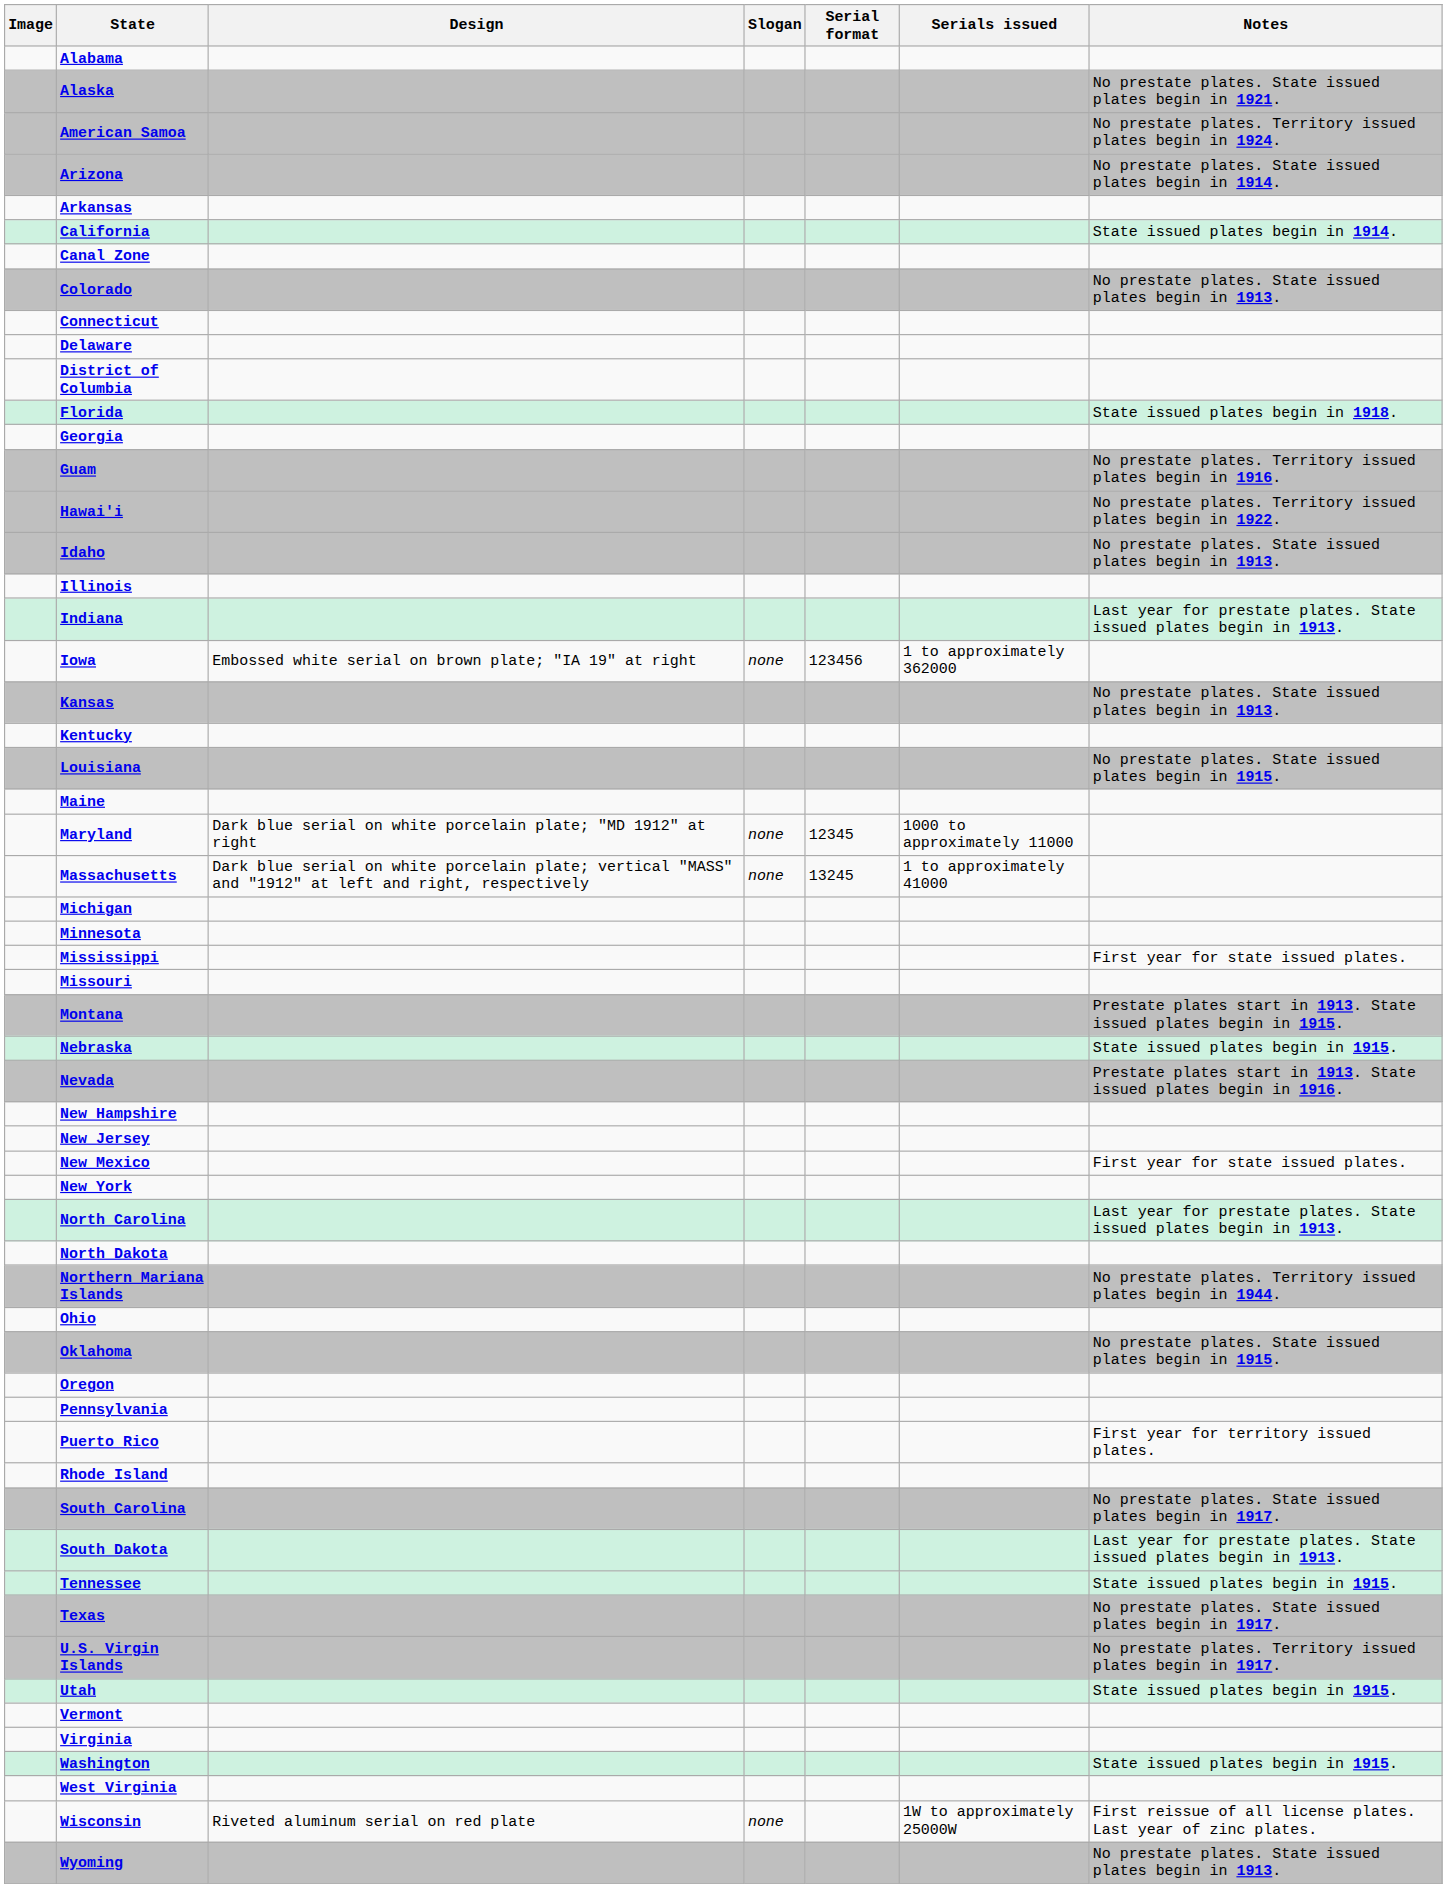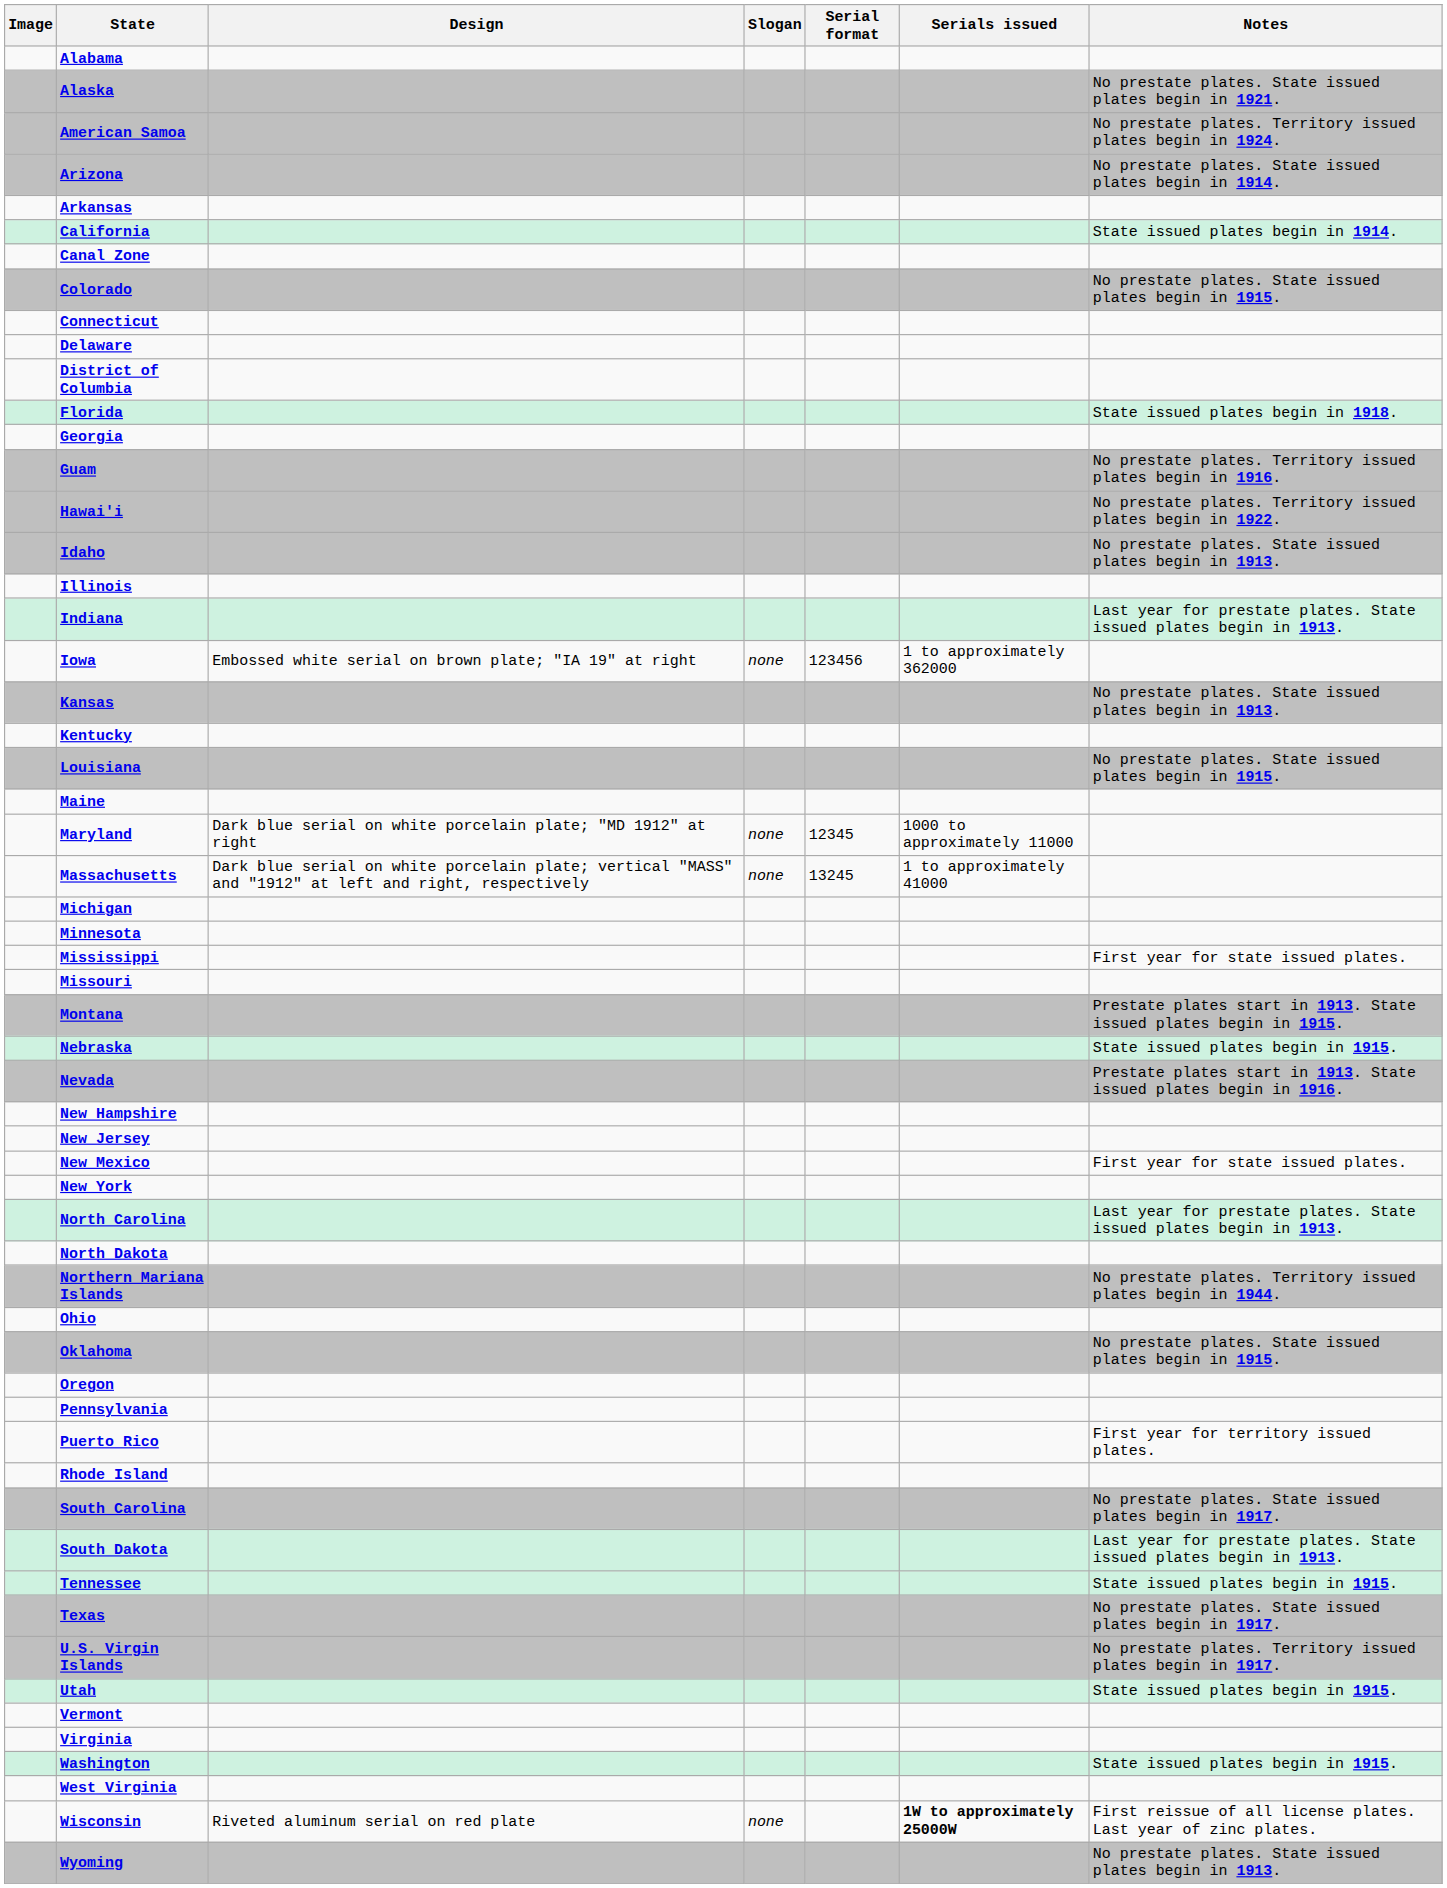Colorado | Notes: No prestate plates. State issued plates begin in 1913. -> No prestate plates. State issued plates begin in 1915.
Wisconsin | Serials issued: normal -> bold
